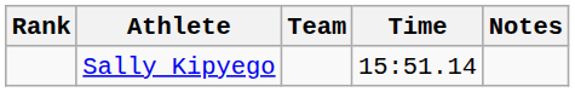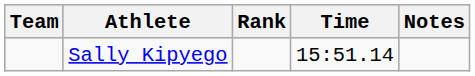columns swapped: Rank <-> Team
